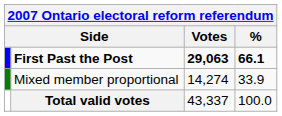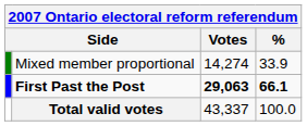rows swapped: First Past the Post <-> Mixed member proportional
